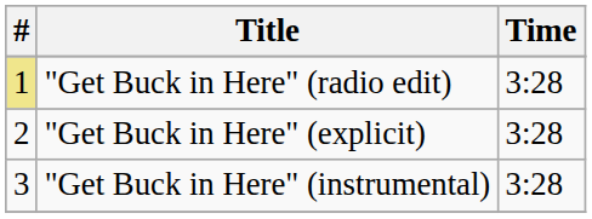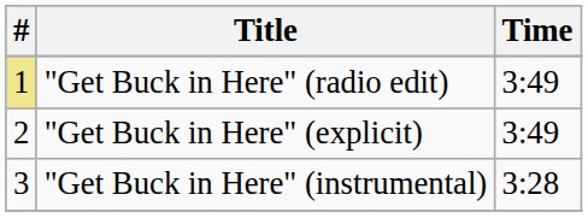"Get Buck in Here" (radio edit) | Time: 3:28 -> 3:49
"Get Buck in Here" (explicit) | Time: 3:28 -> 3:49
